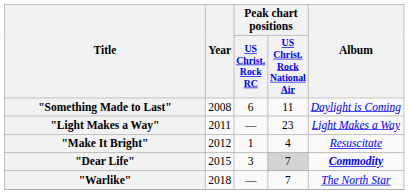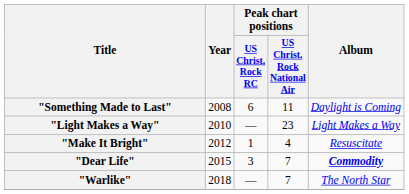"Light Makes a Way" | Year: 2011 -> 2010
"Dear Life" | Peak chart positions / US Christ. Rock National Air: lightgrey background -> no background
